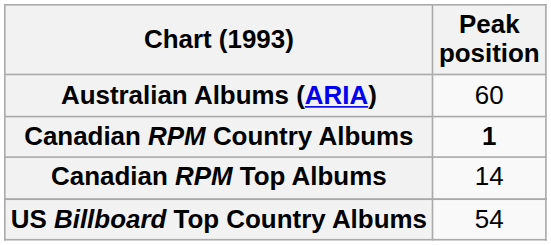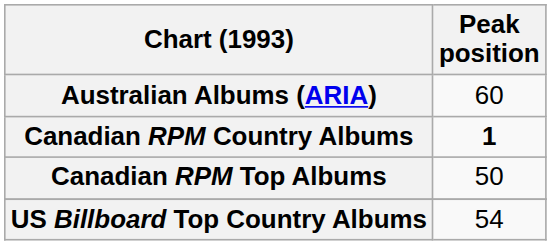Canadian RPM Top Albums | Peak position: 14 -> 50
